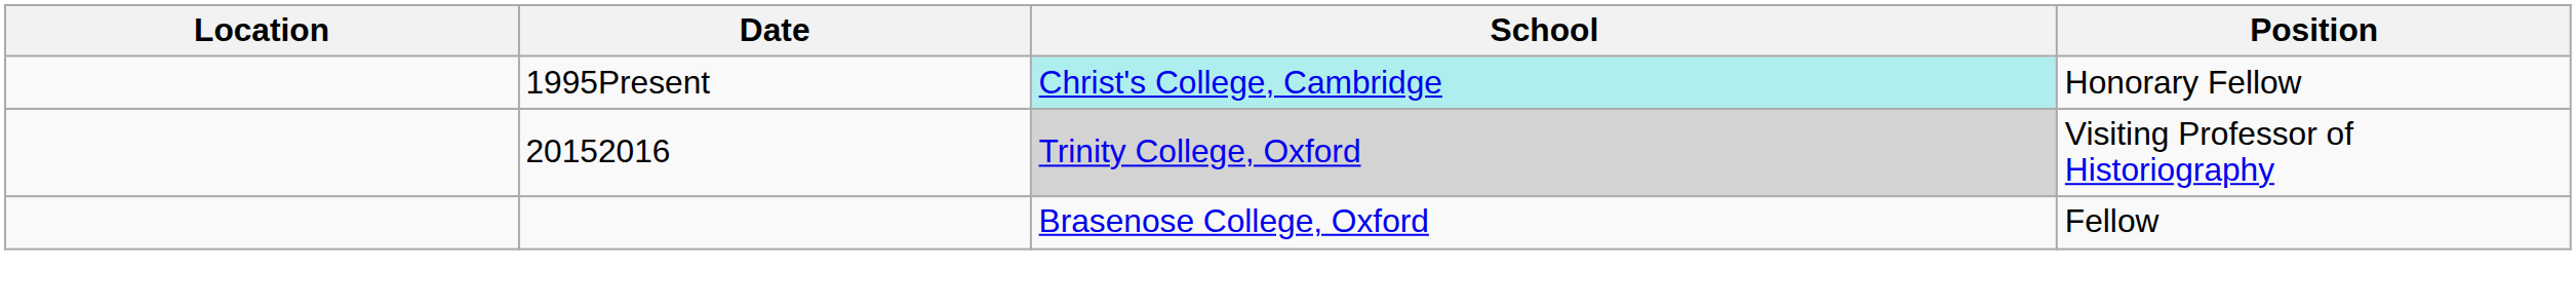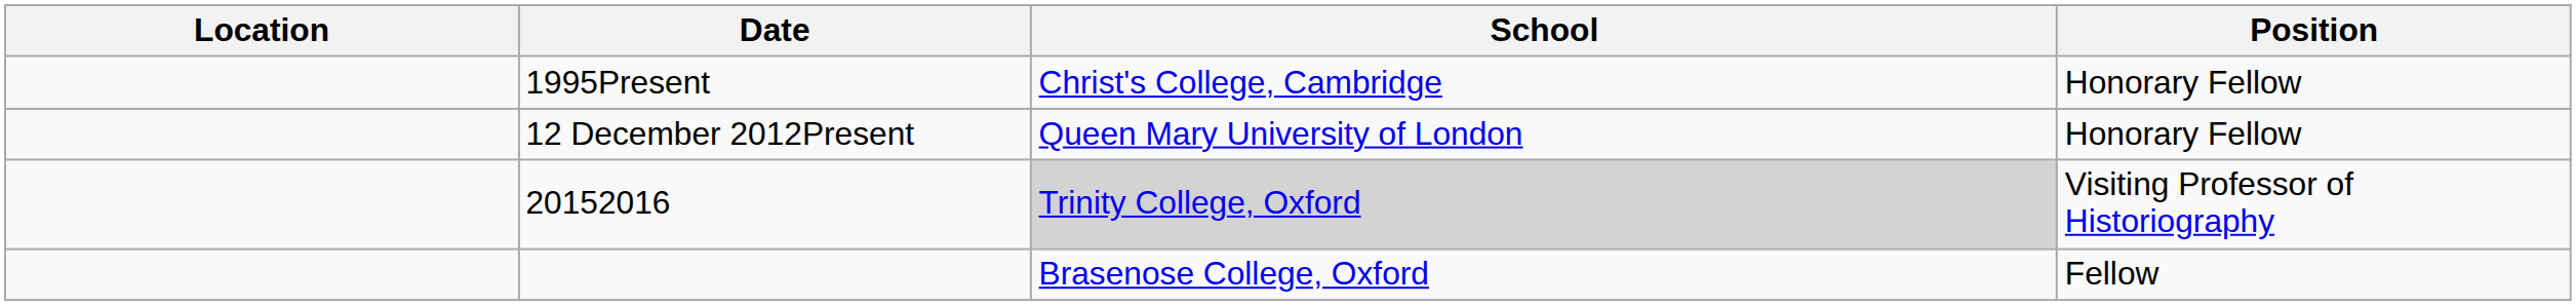1995Present | School: paleturquoise background -> no background
+ row: 12 December 2012Present | Queen Mary University of London | Honorary Fellow
